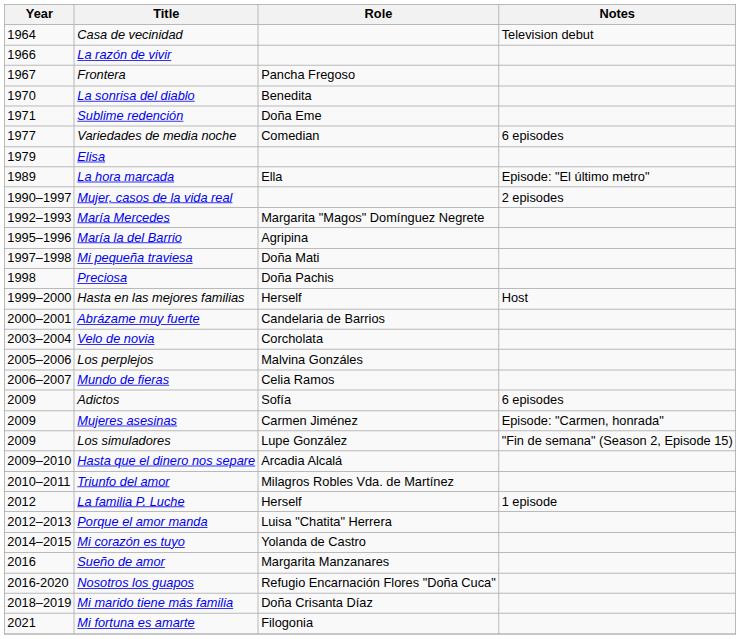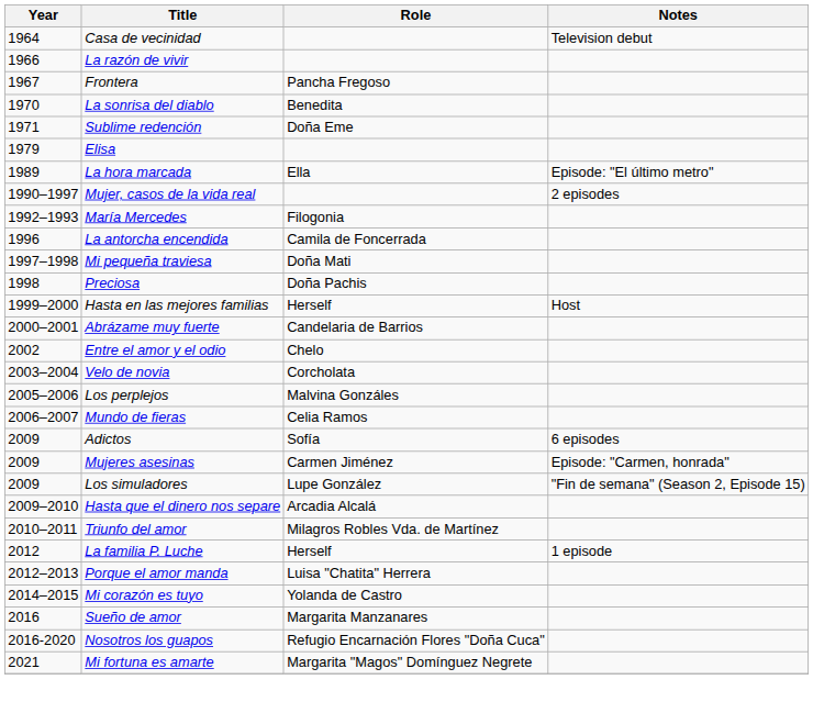- row: 1977 | Variedades de media noche | Comedian | 6 episodes
María Mercedes | Role: Margarita "Magos" Domínguez Negrete -> Filogonia
- row: 1995–1996 | María la del Barrio | Agripina
+ row: 1996 | La antorcha encendida | Camila de Foncerrada
+ row: 2002 | Entre el amor y el odio | Chelo
- row: 2018–2019 | Mi marido tiene más familia | Doña Crisanta Díaz
Mi fortuna es amarte | Role: Filogonia -> Margarita "Magos" Domínguez Negrete
